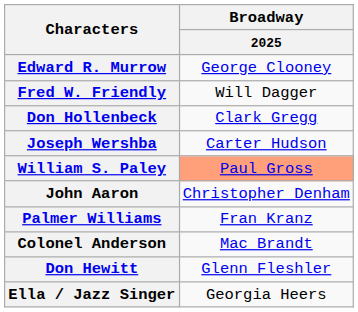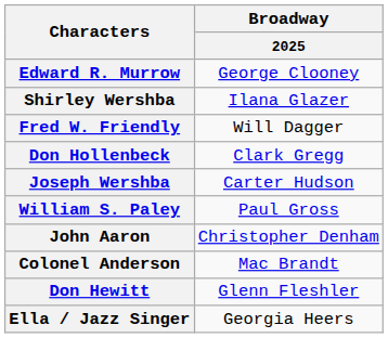+ row: Shirley Wershba | Ilana Glazer
William S. Paley | Broadway / 2025: lightsalmon background -> no background
- row: Palmer Williams | Fran Kranz
